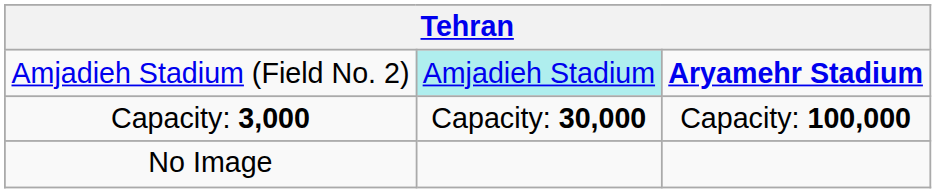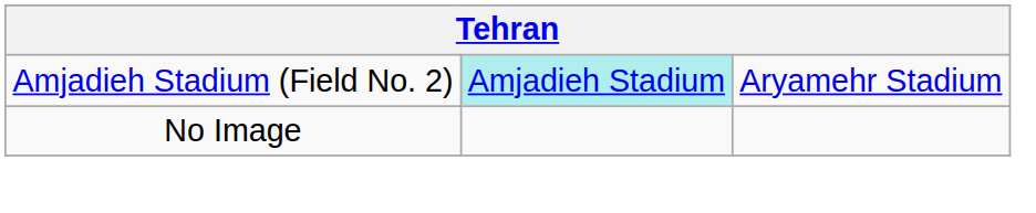Amjadieh Stadium (Field No. 2) | column 3: bold -> normal
- row: Capacity: 3,000 | Capacity: 30,000 | Capacity: 100,000
